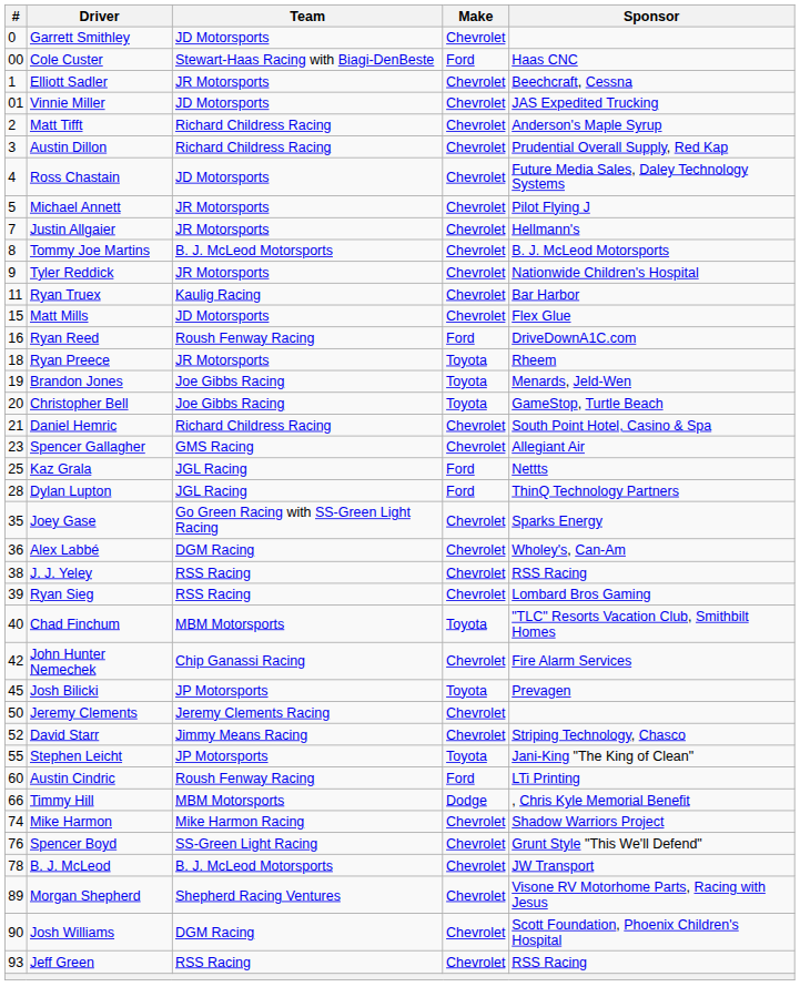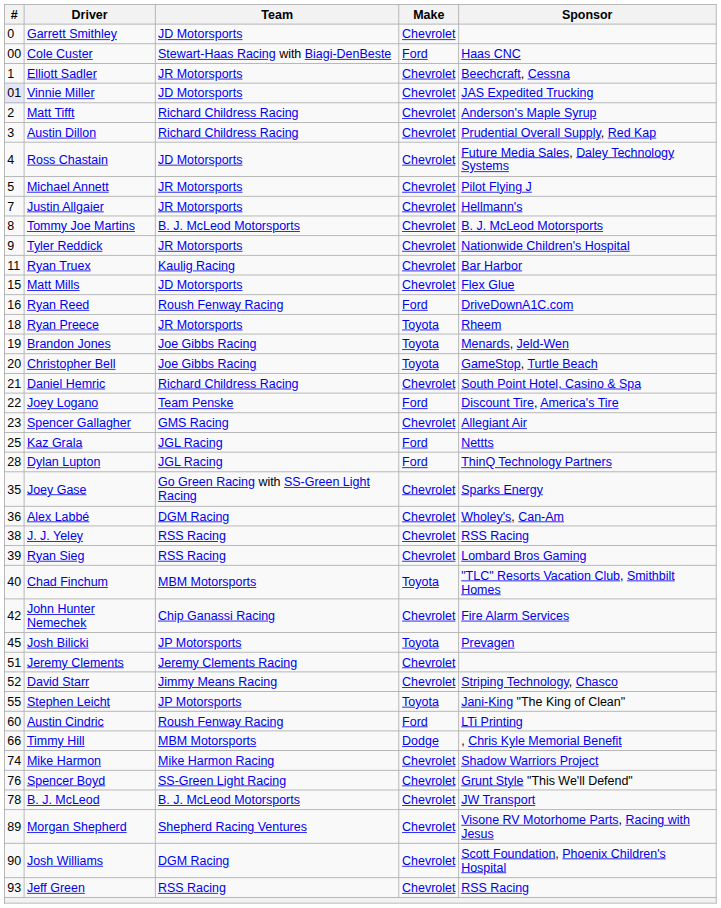Vinnie Miller | #: no background -> lavender background
+ row: 22 | Joey Logano | Team Penske | Ford | Discount Tire, America's Tire
Jeremy Clements | #: 50 -> 51
